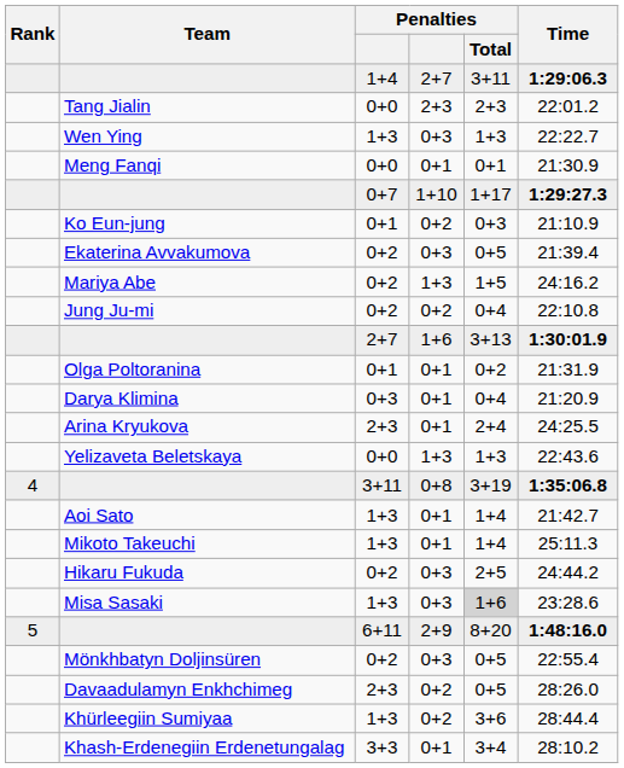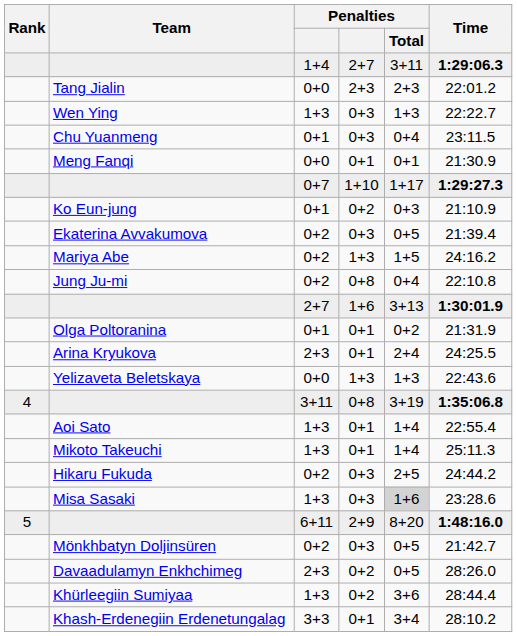+ row: Chu Yuanmeng | 0+1 | 0+3 | 0+4 | 23:11.5
Jung Ju-mi | column 4: 0+2 -> 0+8
- row: Darya Klimina | 0+3 | 0+1 | 0+4 | 21:20.9
Aoi Sato | Time: 21:42.7 -> 22:55.4
Mönkhbatyn Doljinsüren | Time: 22:55.4 -> 21:42.7
